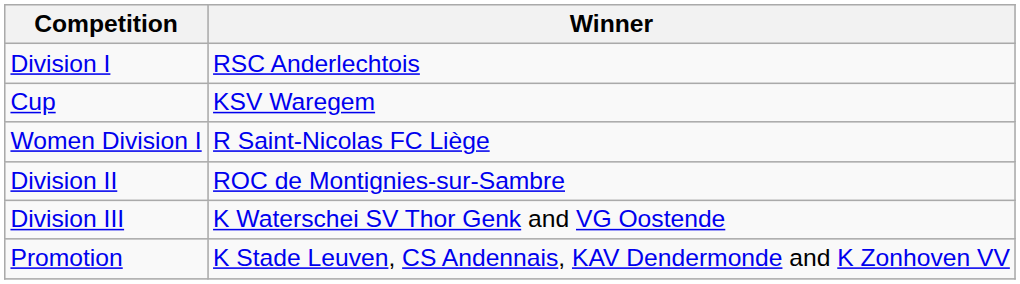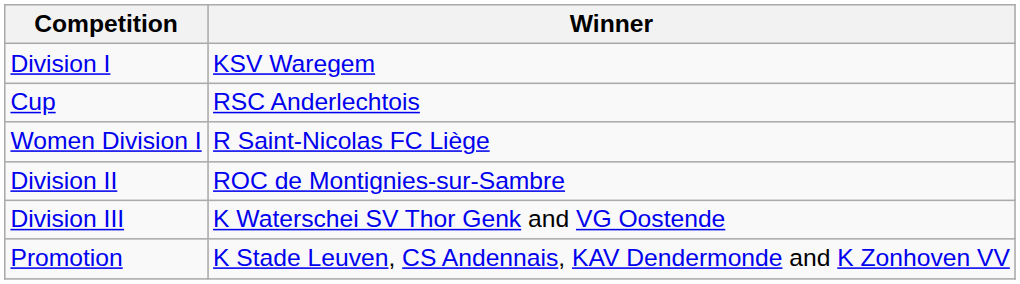Division I | Winner: RSC Anderlechtois -> KSV Waregem
Cup | Winner: KSV Waregem -> RSC Anderlechtois
